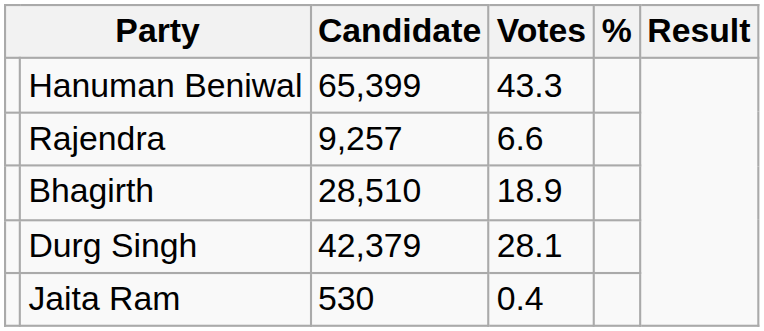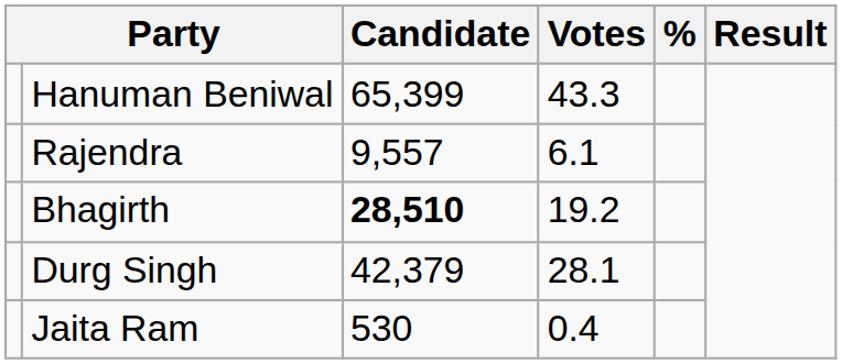Rajendra | Candidate: 9,257 -> 9,557
Rajendra | Votes: 6.6 -> 6.1
Bhagirth | Candidate: normal -> bold
Bhagirth | Votes: 18.9 -> 19.2
